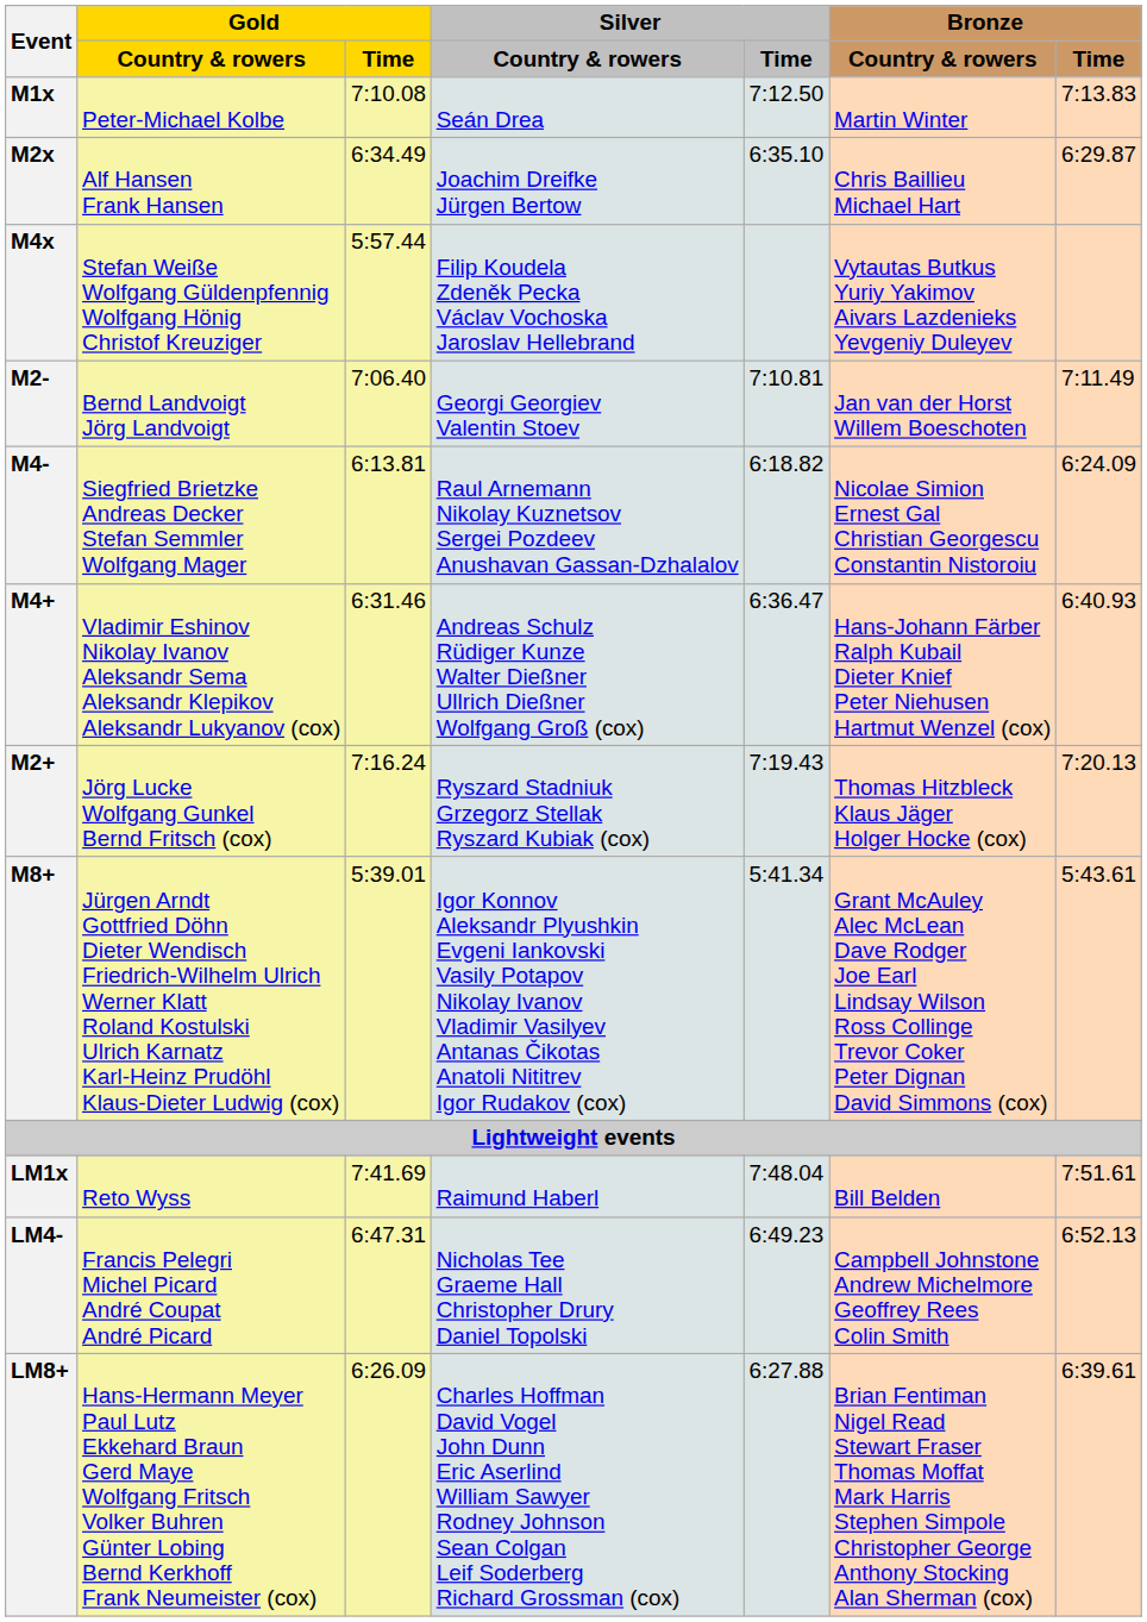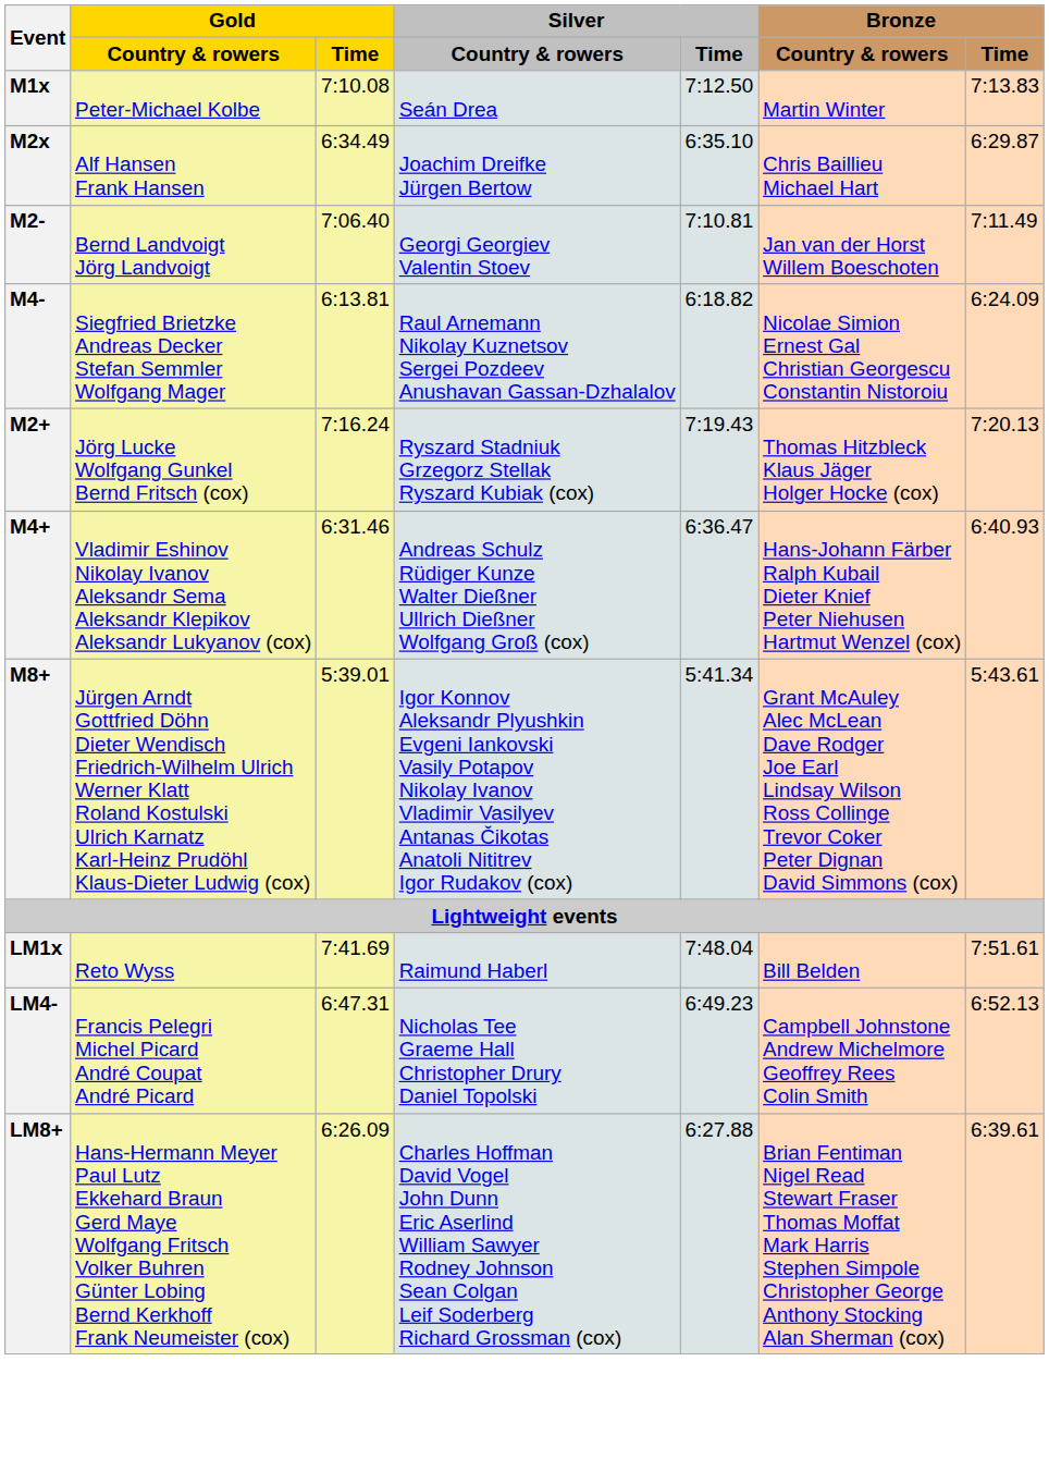- row: M4x | Stefan Weiße Wolfgang Güldenpfennig Wolfgang Hönig Christof Kreuziger | 5:57.44 | Filip Koudela Zdeněk Pecka Václav Vochoska Jaroslav Hellebrand | Vytautas Butkus Yuriy Yakimov Aivars Lazdenieks Yevgeniy Duleyev
rows swapped: M2+ <-> M4+
